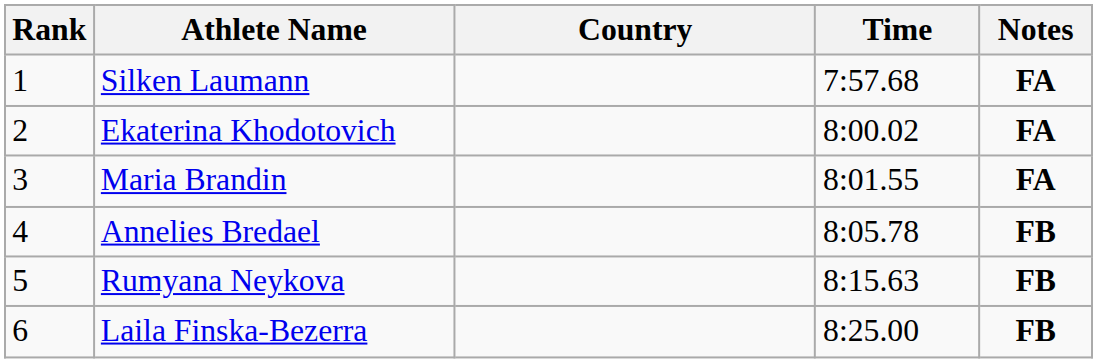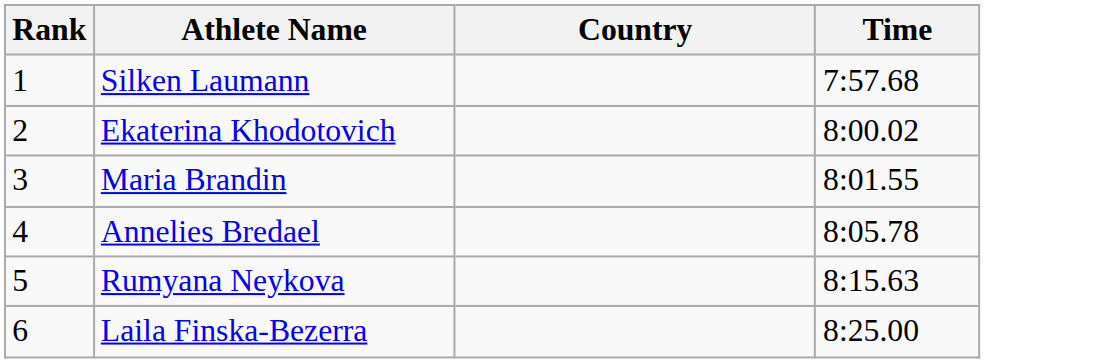- column: Notes | FA | FA | FA | FB | FB | FB
